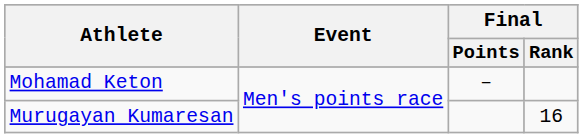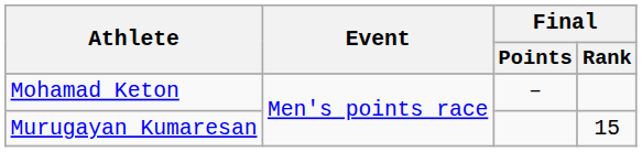Murugayan Kumaresan | Final / Rank: 16 -> 15
